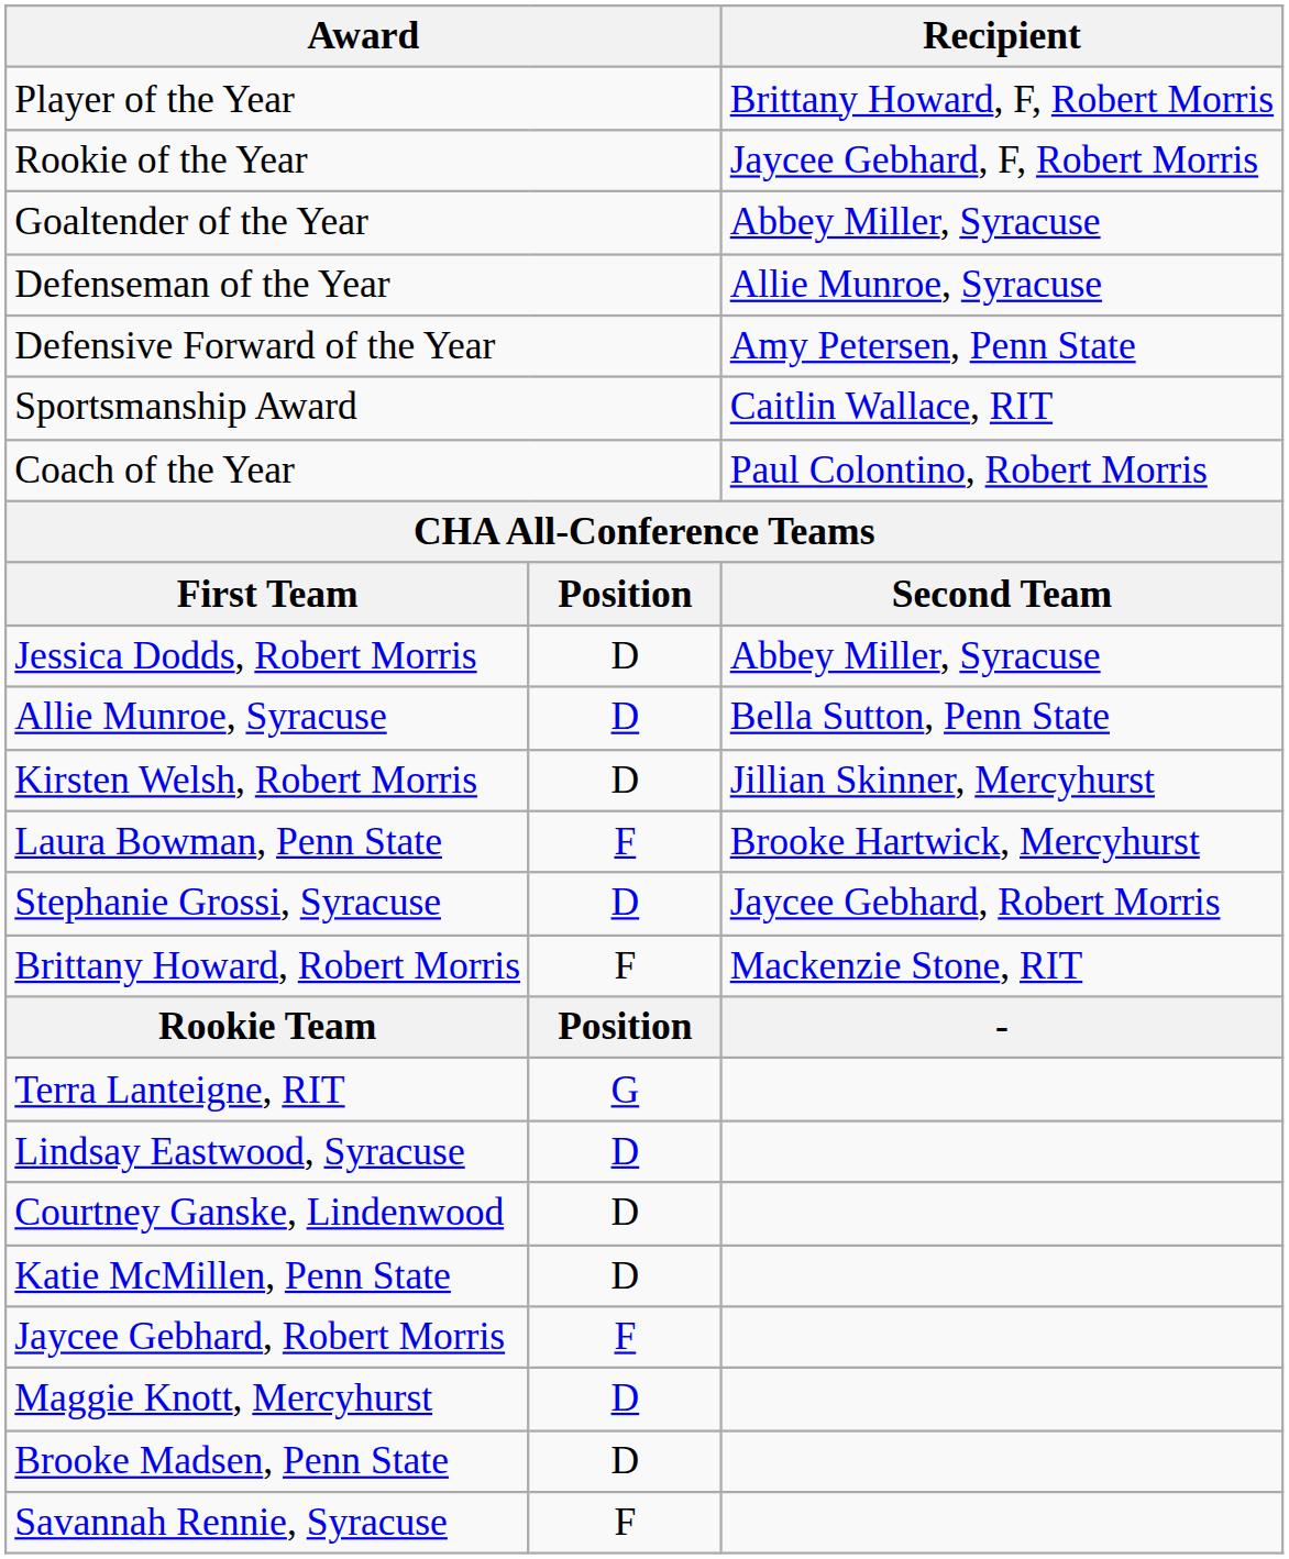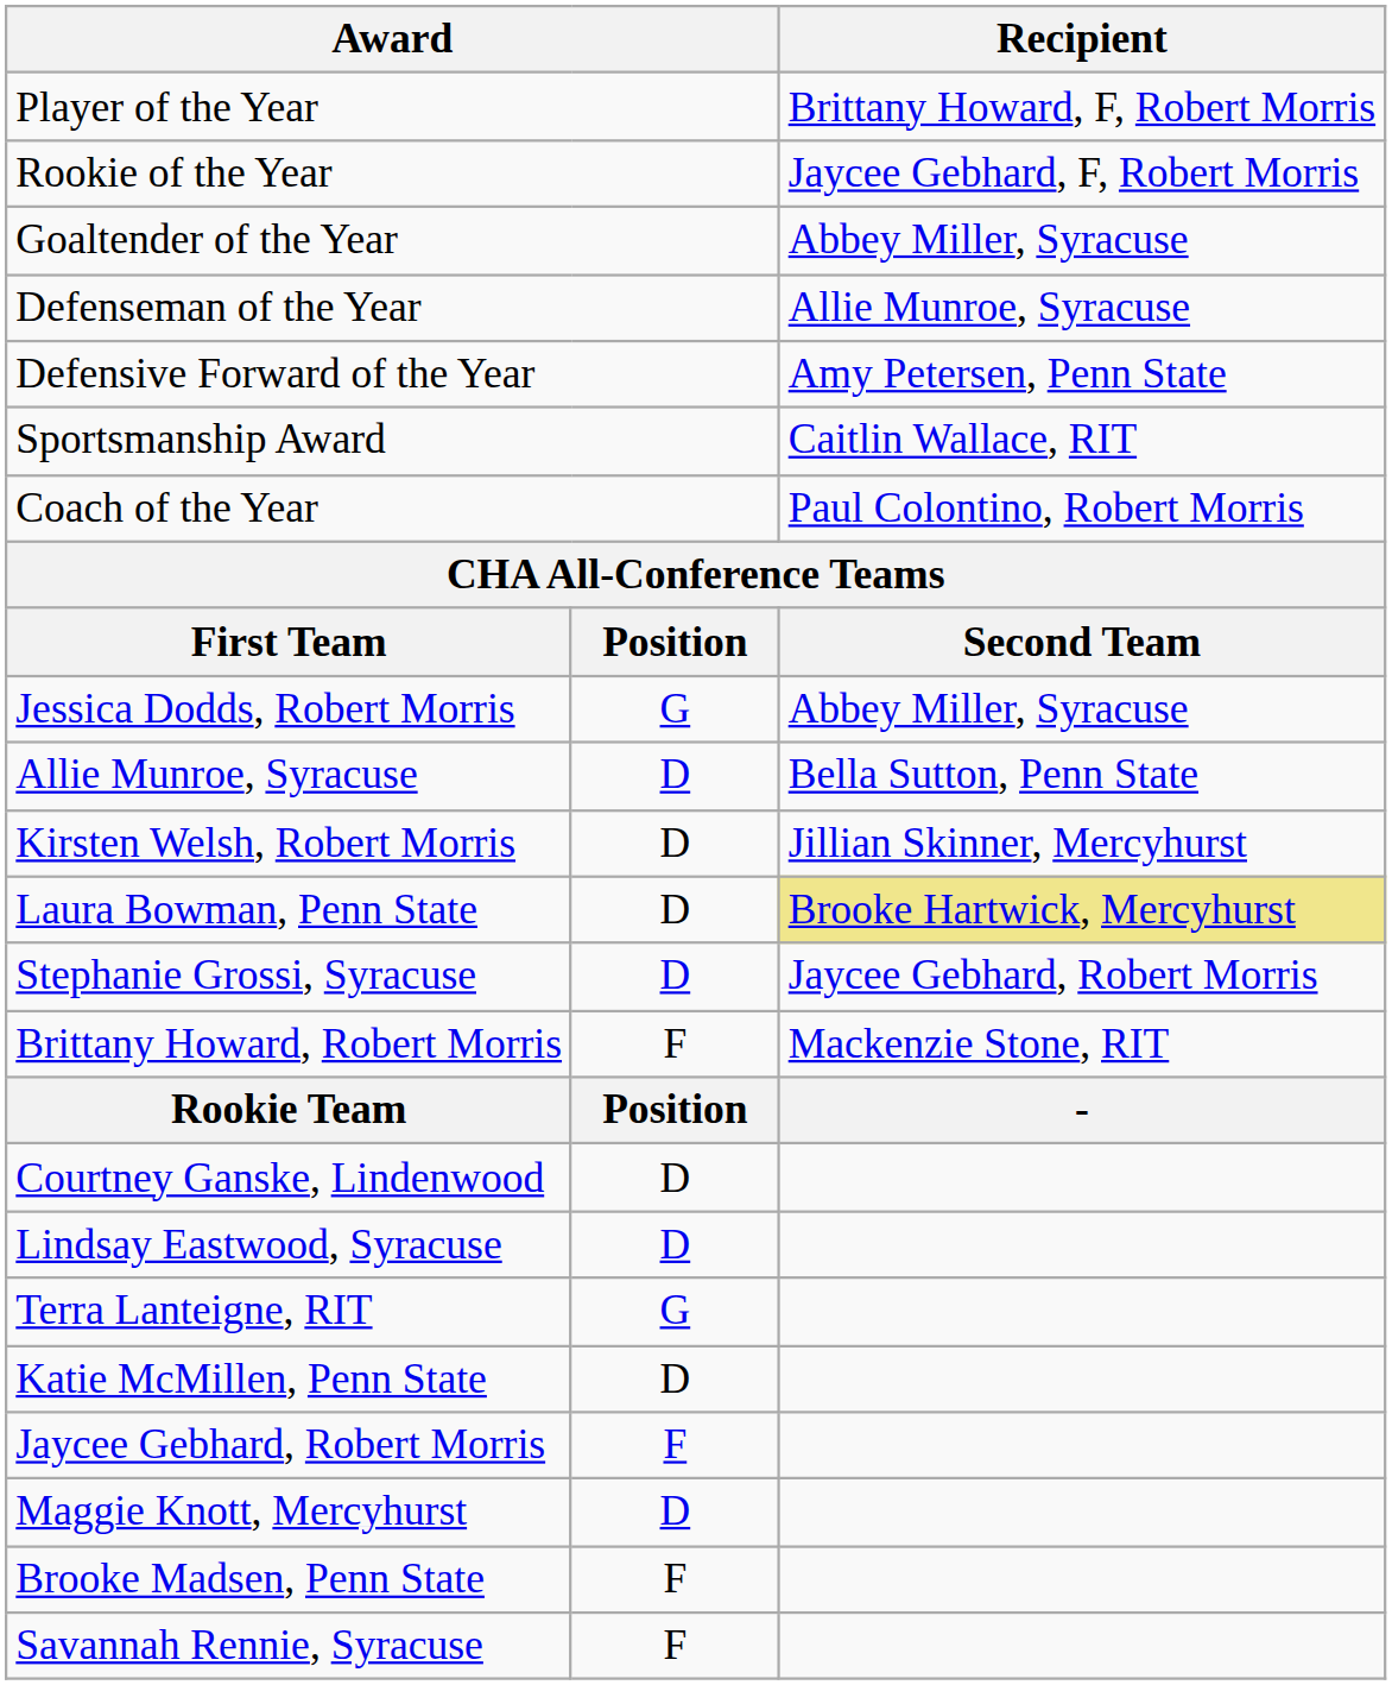Jessica Dodds, Robert Morris | column 2: D -> G
Laura Bowman, Penn State | column 2: F -> D
Laura Bowman, Penn State | Recipient: no background -> khaki background
rows swapped: Terra Lanteigne, RIT <-> Courtney Ganske, Lindenwood
Brooke Madsen, Penn State | column 2: D -> F
